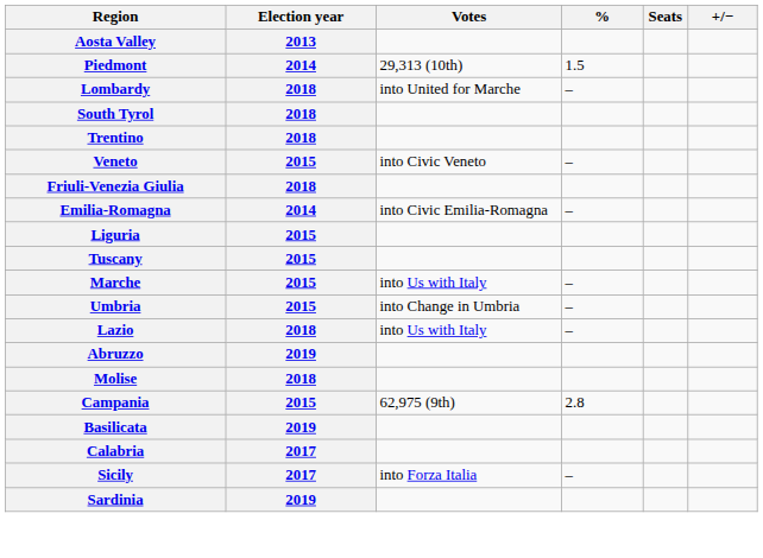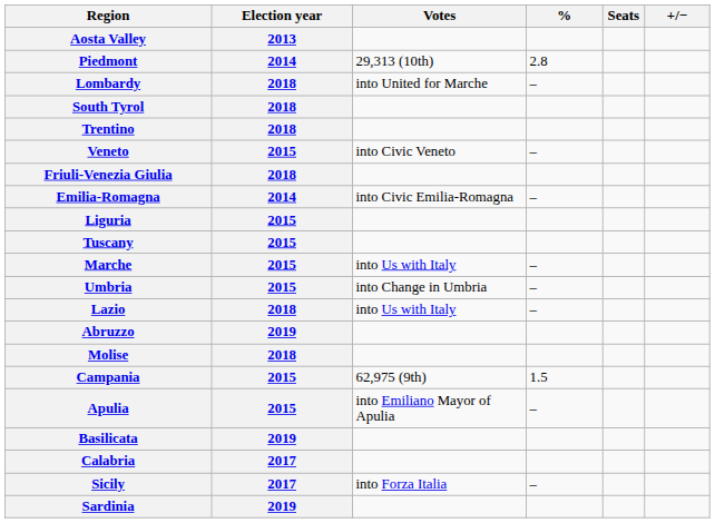Piedmont | %: 1.5 -> 2.8
Campania | %: 2.8 -> 1.5
+ row: Apulia | 2015 | into Emiliano Mayor of Apulia | –
